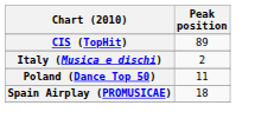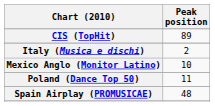+ row: Mexico Anglo (Monitor Latino) | 10
Spain Airplay (PROMUSICAE) | Peak position: 18 -> 48
